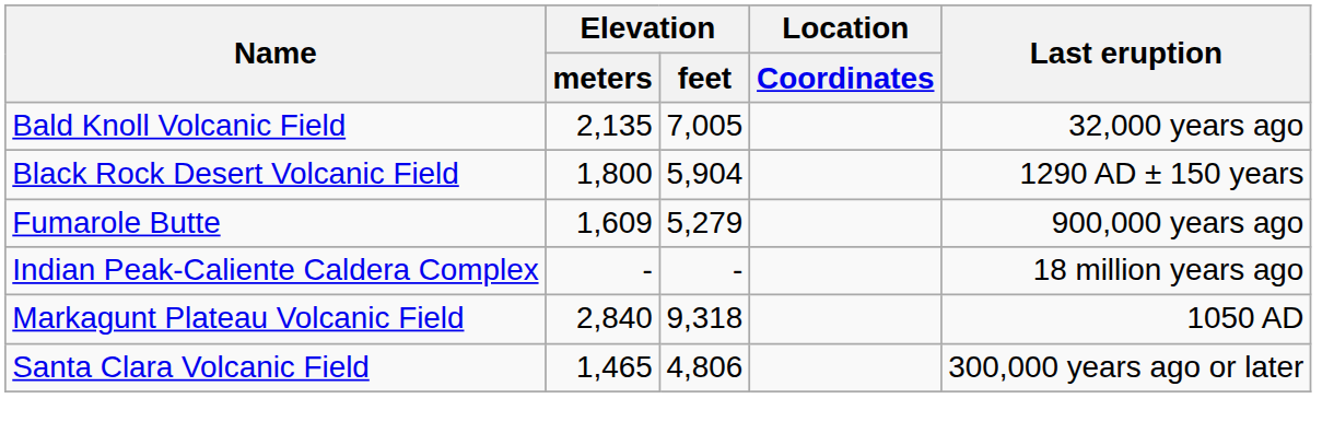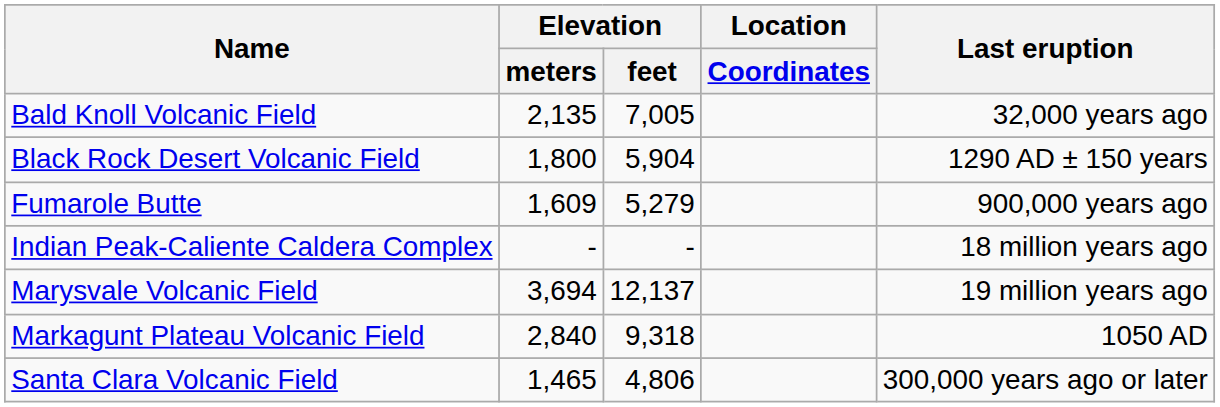+ row: Marysvale Volcanic Field | 3,694 | 12,137 | 19 million years ago
